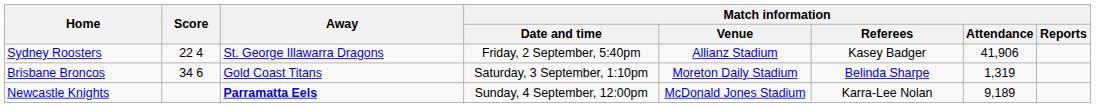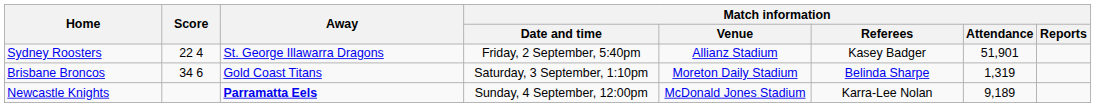Sydney Roosters | Match information / Attendance: 41,906 -> 51,901
